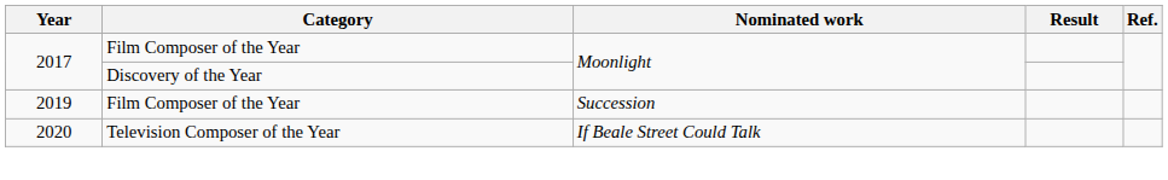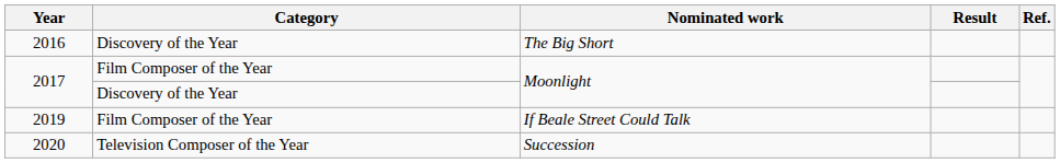+ row: 2016 | Discovery of the Year | The Big Short
2019 | Nominated work: Succession -> If Beale Street Could Talk
2020 | Nominated work: If Beale Street Could Talk -> Succession
